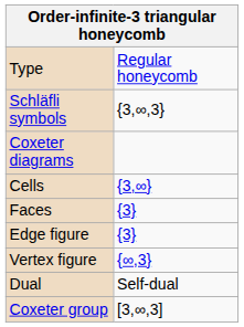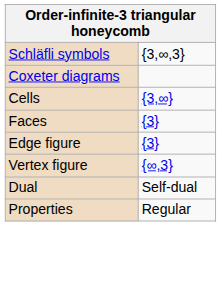- row: Type | Regular honeycomb
- row: Coxeter group | [3,∞,3]
+ row: Properties | Regular
